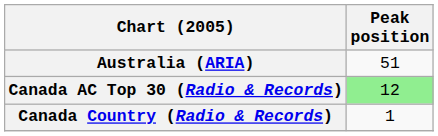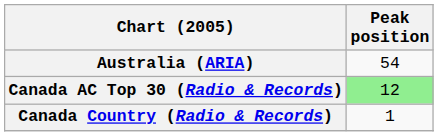Australia (ARIA) | Peak position: 51 -> 54
